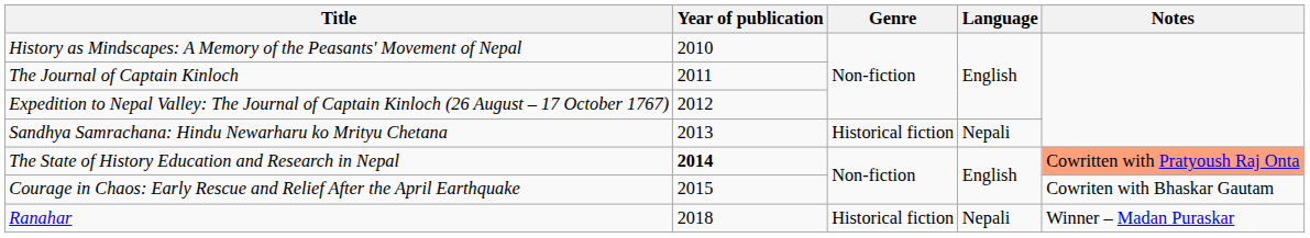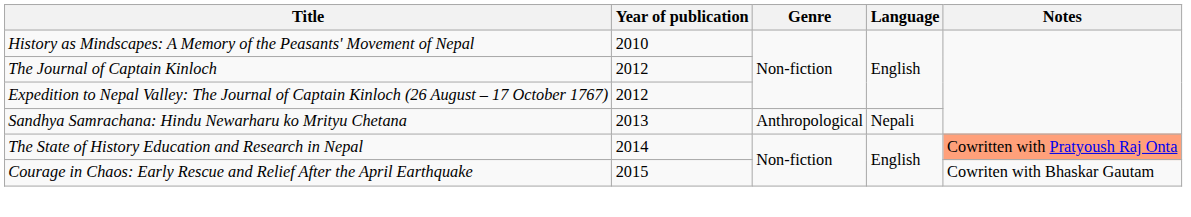The Journal of Captain Kinloch | Year of publication: 2011 -> 2012
Sandhya Samrachana: Hindu Newarharu ko Mrityu Chetana | Genre: Historical fiction -> Anthropological
The State of History Education and Research in Nepal | Year of publication: bold -> normal
- row: Ranahar | 2018 | Historical fiction | Nepali | Winner – Madan Puraskar
